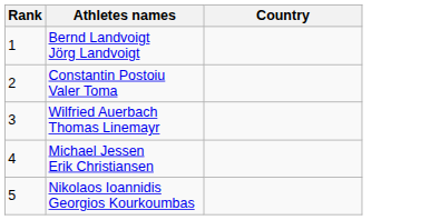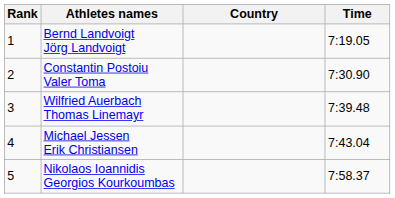+ column: Time | 7:19.05 | 7:30.90 | 7:39.48 | 7:43.04 | 7:58.37
